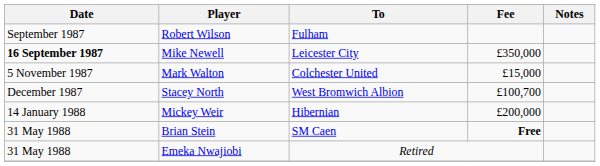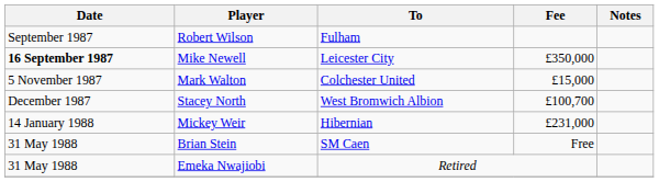Mickey Weir | Fee: £200,000 -> £231,000
Brian Stein | Fee: bold -> normal
